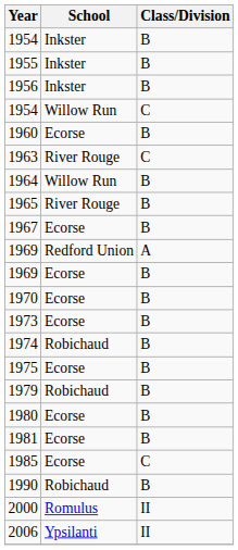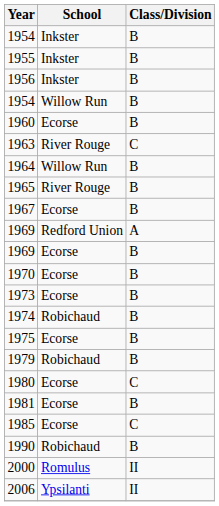1954 / Willow Run | Class/Division: C -> B
1980 | Class/Division: B -> C
